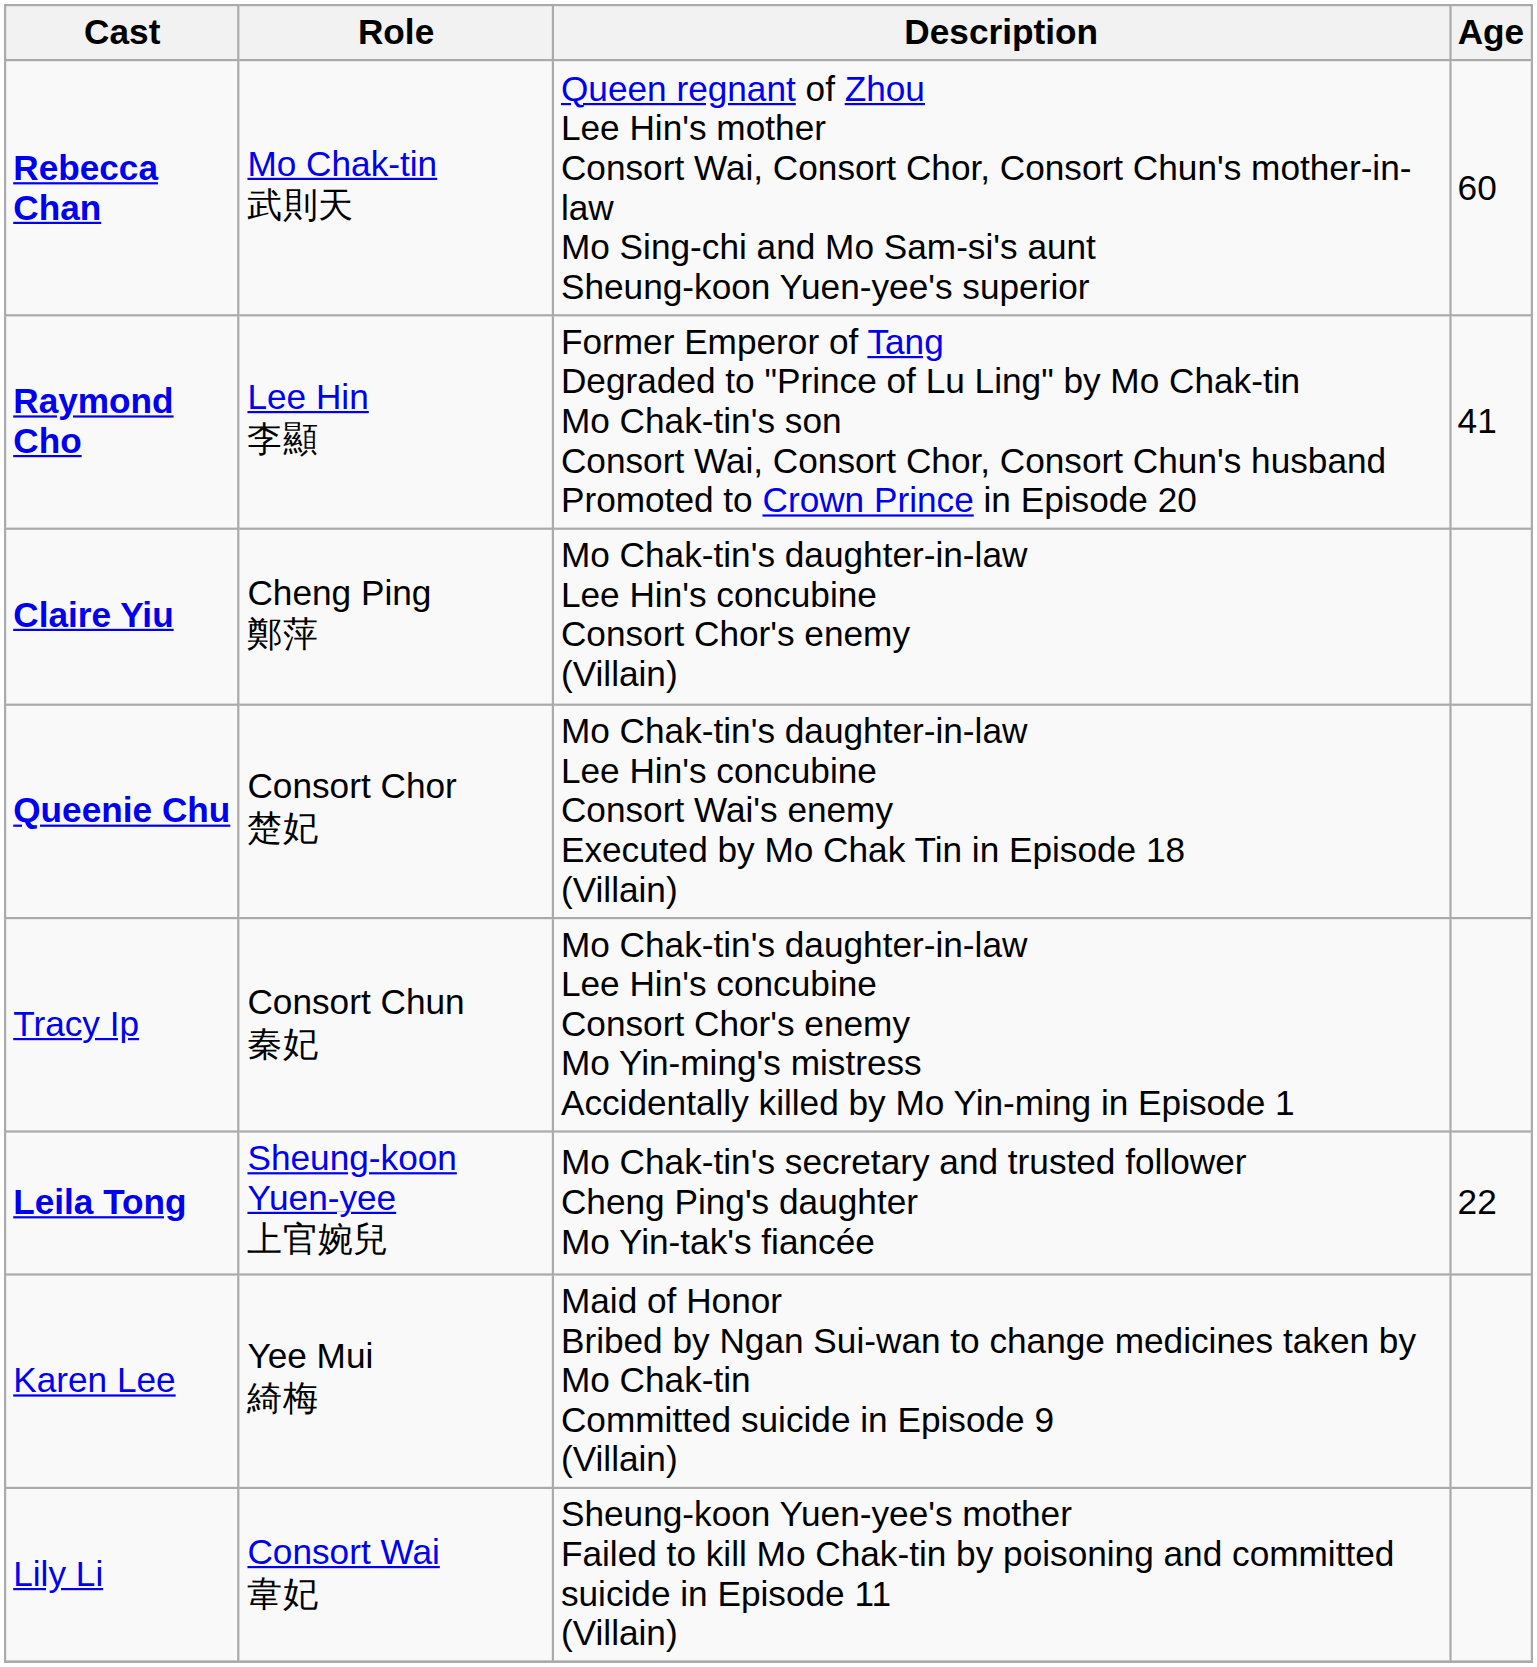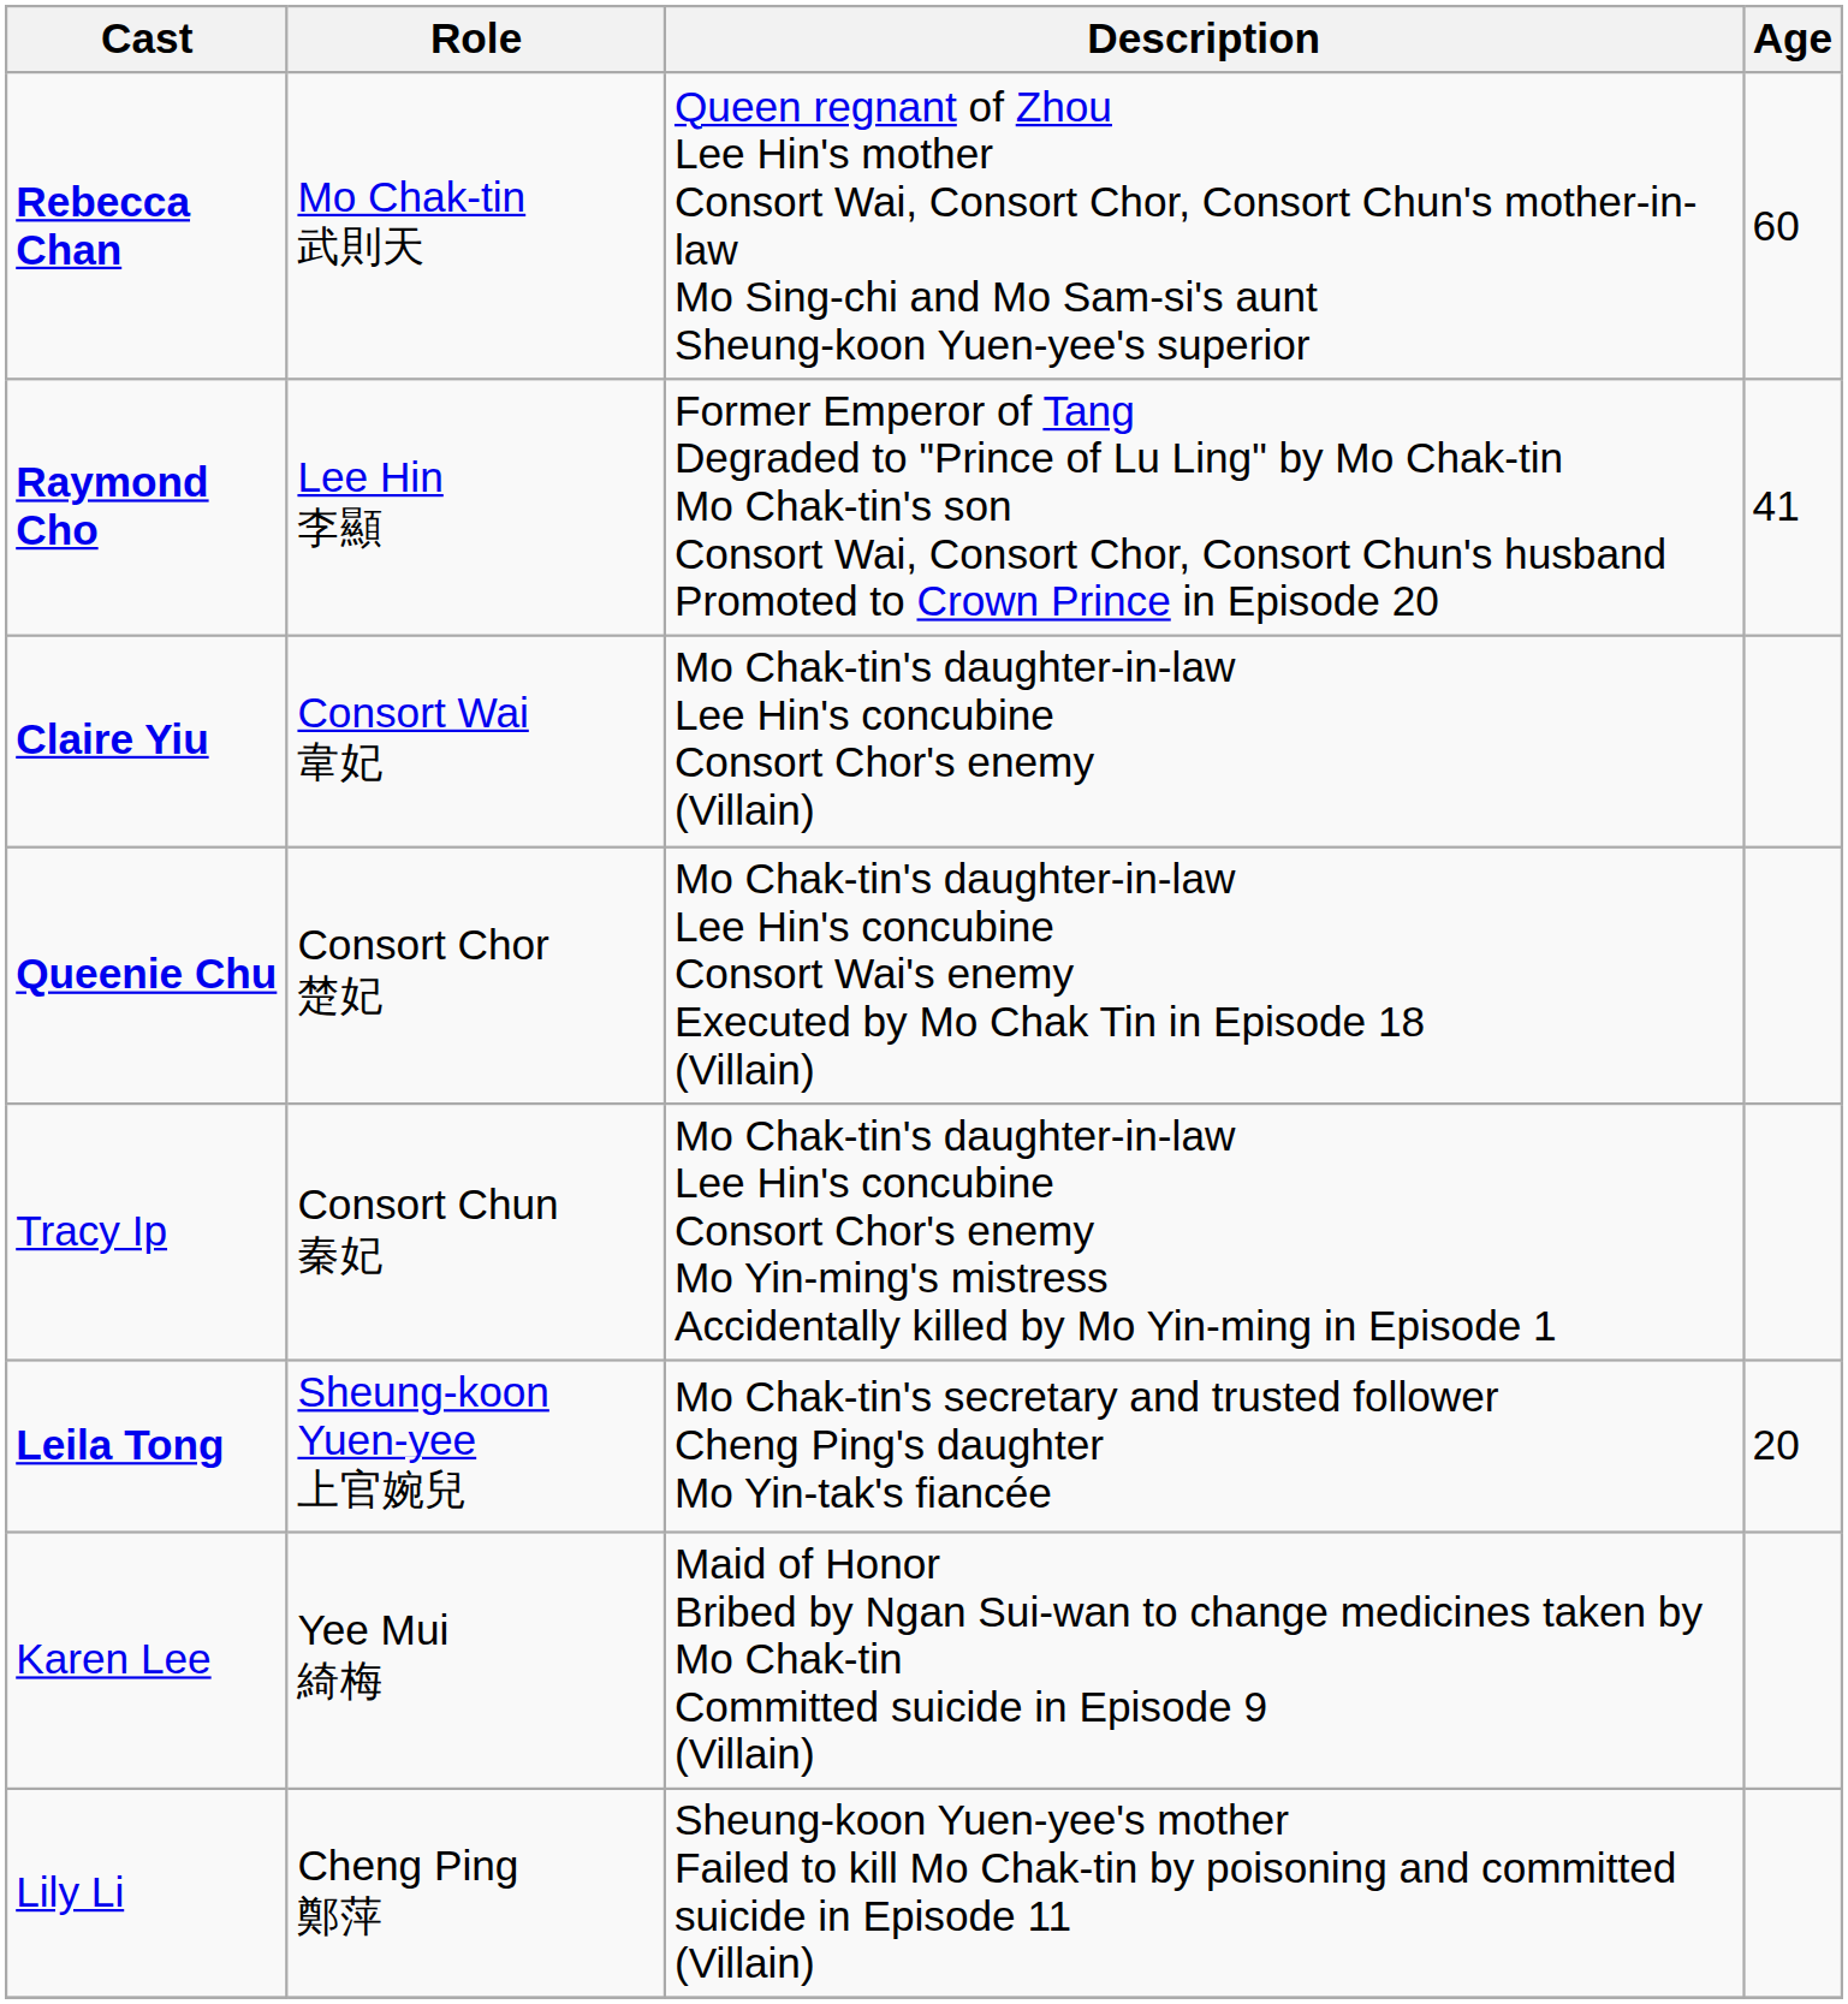Claire Yiu | Role: Cheng Ping 鄭萍 -> Consort Wai 韋妃
Leila Tong | Age: 22 -> 20
Lily Li | Role: Consort Wai 韋妃 -> Cheng Ping 鄭萍
